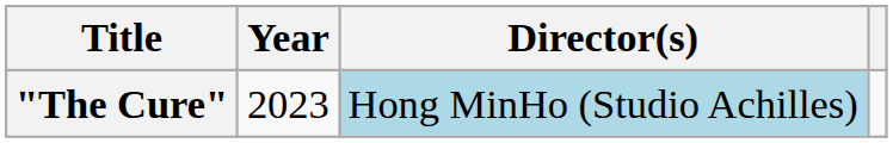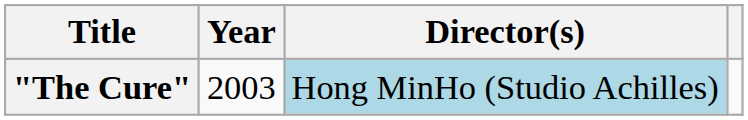"The Cure" | Year: 2023 -> 2003
